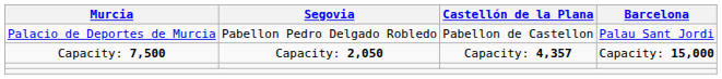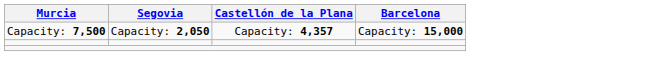- row: Palacio de Deportes de Murcia | Pabellon Pedro Delgado Robledo | Pabellon de Castellon | Palau Sant Jordi
